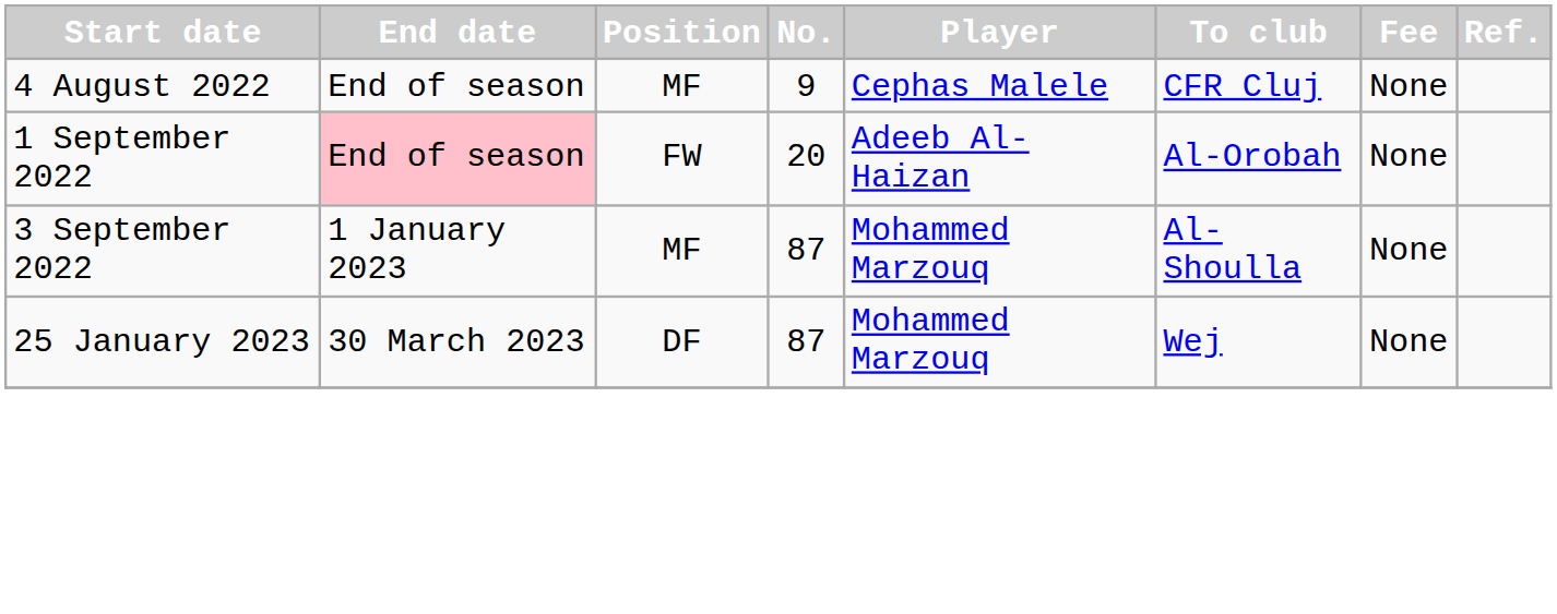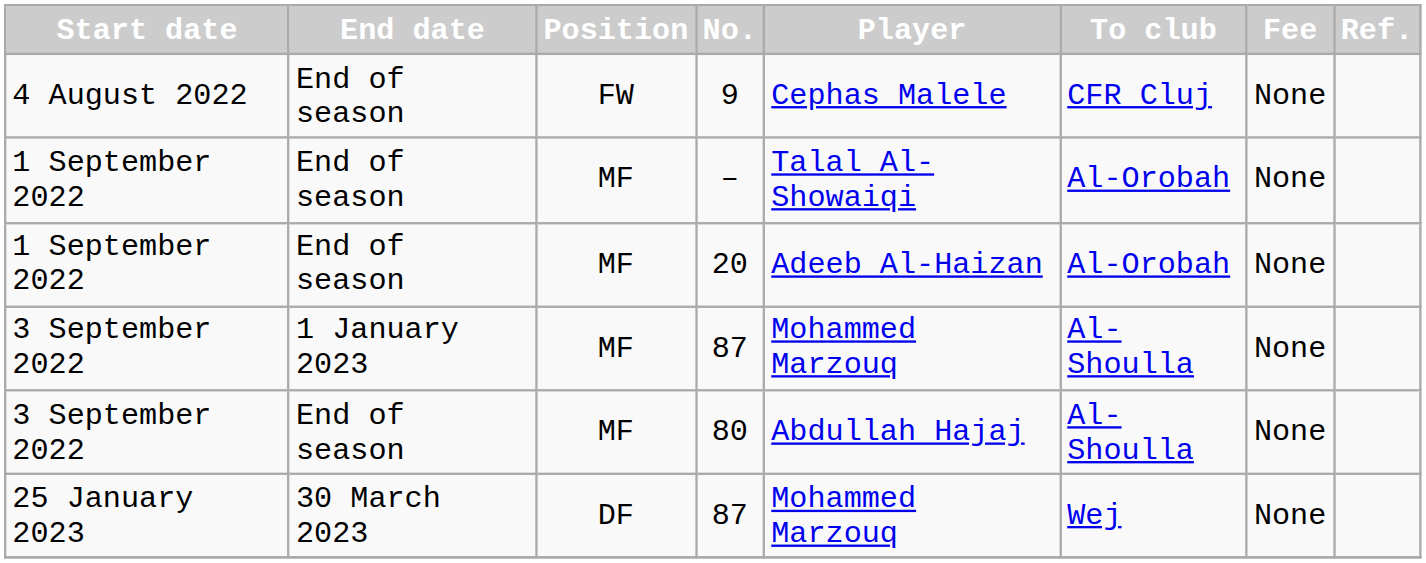9 | Position: MF -> FW
+ row: 1 September 2022 | End of season | MF | – | Talal Al-Showaiqi | Al-Orobah | None
20 | End date: pink background -> no background
20 | Position: FW -> MF
+ row: 3 September 2022 | End of season | MF | 80 | Abdullah Hajaj | Al-Shoulla | None
